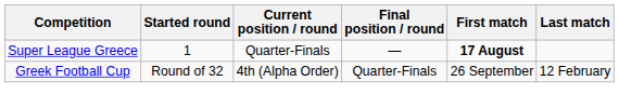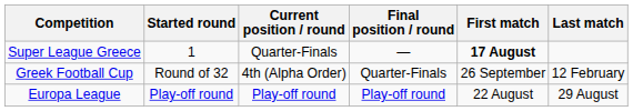+ row: Europa League | Play-off round | Play-off round | Play-off round | 22 August | 29 August
